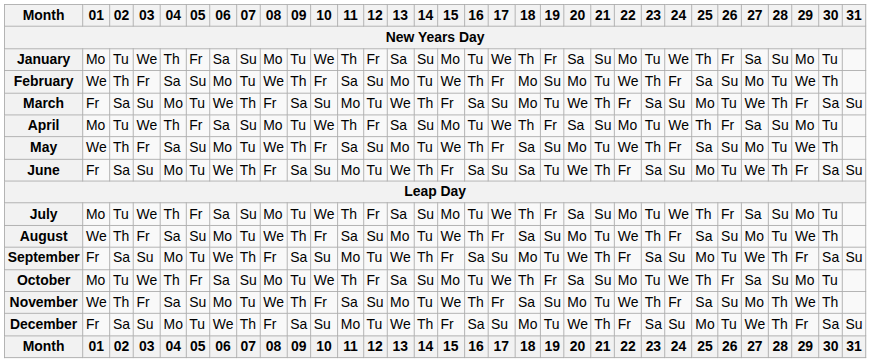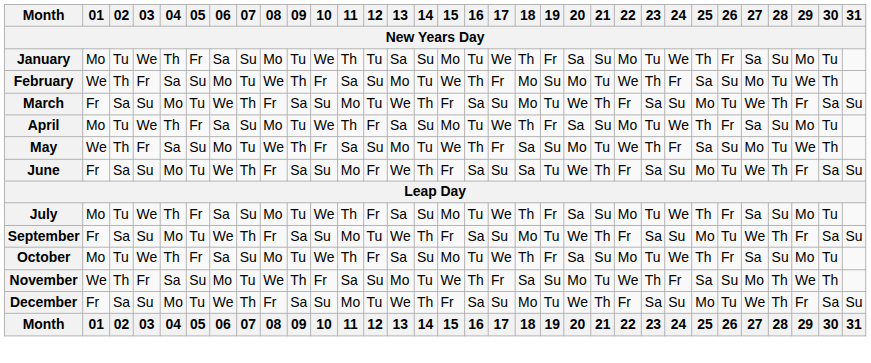January | 12: Fr -> Tu
June | 12: Tu -> Fr
- row: August | We | Th | Fr | Sa | Su | Mo | Tu | We | Th | Fr | Sa | Su | Mo | Tu | We | Th | Fr | Sa | Su | Mo | Tu | We | Th | Fr | Sa | Su | Mo | Tu | We | Th
